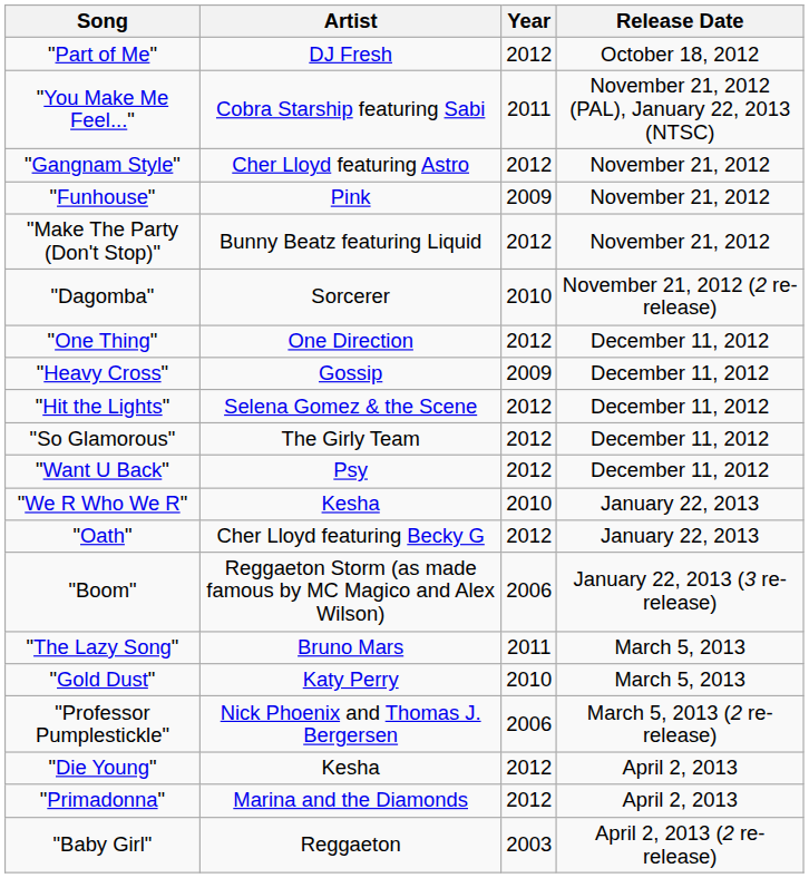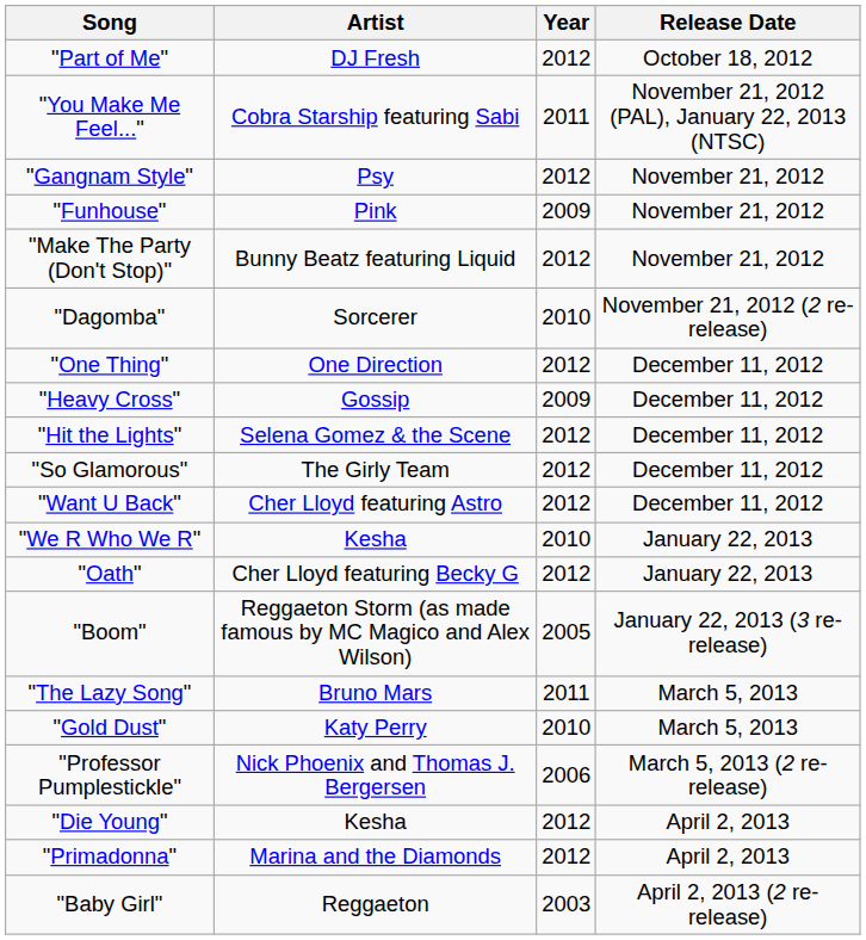"Gangnam Style" | Artist: Cher Lloyd featuring Astro -> Psy
"Want U Back" | Artist: Psy -> Cher Lloyd featuring Astro
"Boom" | Year: 2006 -> 2005
